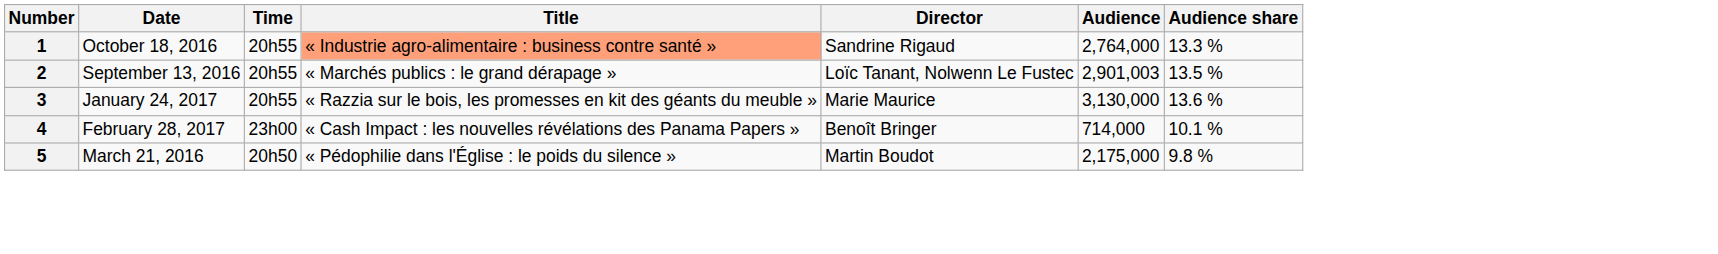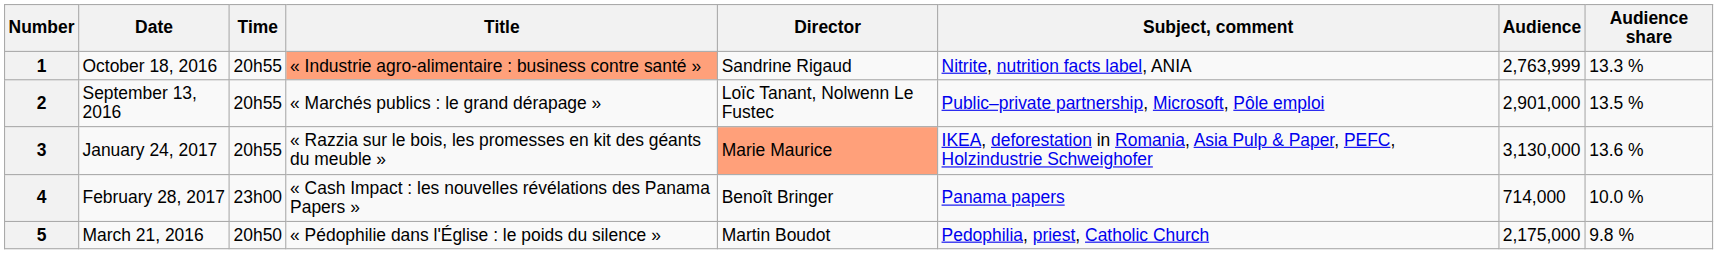+ column: Subject, comment | Nitrite, nutrition facts label, ANIA | Public–private partnership, Microsoft, Pôle emploi | IKEA, deforestation in Romania, Asia Pulp & Paper, PEFC, Holzindustrie Schweighofer | Panama papers | Pedophilia, priest, Catholic Church
1 | Audience: 2,764,000 -> 2,763,999
2 | Audience: 2,901,003 -> 2,901,000
3 | Director: no background -> lightsalmon background
4 | Audience share: 10.1 % -> 10.0 %
